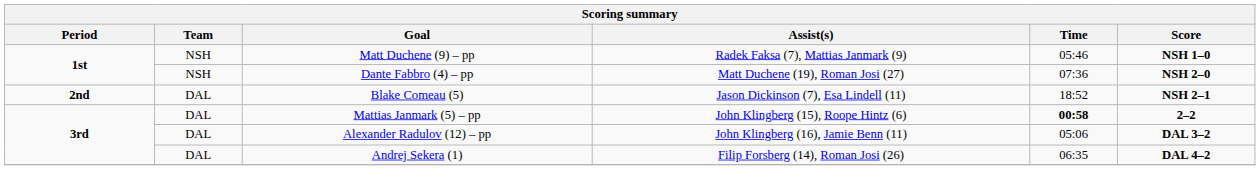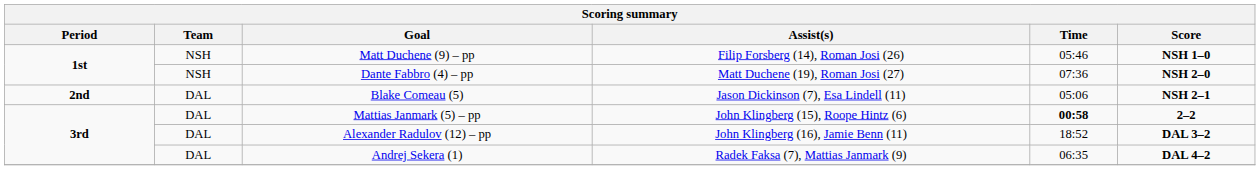Matt Duchene (9) – pp | Assist(s): Radek Faksa (7), Mattias Janmark (9) -> Filip Forsberg (14), Roman Josi (26)
Blake Comeau (5) | Time: 18:52 -> 05:06
Alexander Radulov (12) – pp | Time: 05:06 -> 18:52
Andrej Sekera (1) | Assist(s): Filip Forsberg (14), Roman Josi (26) -> Radek Faksa (7), Mattias Janmark (9)
